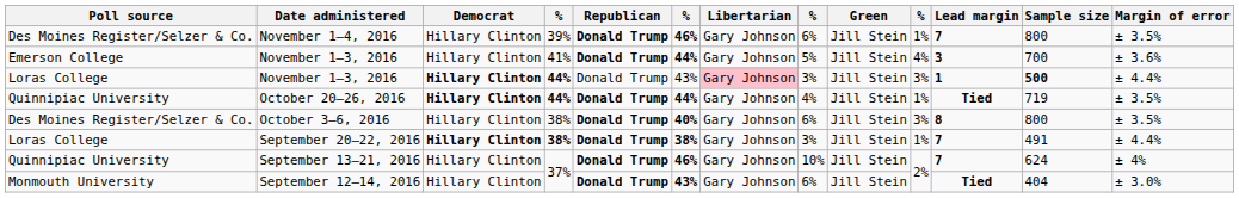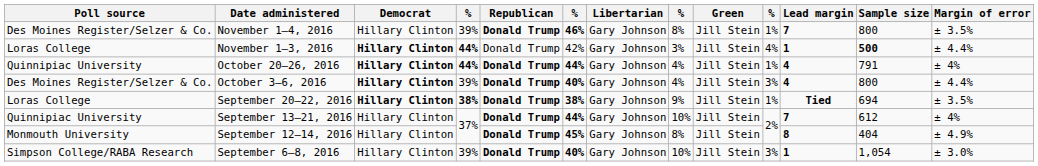November 1–4, 2016 | column 8: 6% -> 8%
- row: Emerson College | November 1–3, 2016 | Hillary Clinton | 41% | Donald Trump | 44% | Gary Johnson | 5% | Jill Stein | 4% | 3 | 700 | ± 3.6%
Loras College / November 1–3, 2016 | column 6: 43% -> 42%
Loras College / November 1–3, 2016 | Libertarian: pink background -> no background
Loras College / November 1–3, 2016 | column 10: 3% -> 4%
October 20–26, 2016 | Lead margin: Tied -> 4
October 20–26, 2016 | Sample size: 719 -> 791
October 20–26, 2016 | Margin of error: ± 3.5% -> ± 4%
October 3–6, 2016 | Democrat: normal -> bold
October 3–6, 2016 | column 4: 38% -> 39%
October 3–6, 2016 | column 8: 6% -> 4%
October 3–6, 2016 | Lead margin: 8 -> 4
October 3–6, 2016 | Margin of error: ± 3.5% -> ± 4.4%
September 20–22, 2016 | column 8: 3% -> 9%
September 20–22, 2016 | Lead margin: 7 -> Tied
September 20–22, 2016 | Sample size: 491 -> 694
September 20–22, 2016 | Margin of error: ± 4.4% -> ± 3.5%
September 13–21, 2016 | column 6: 46% -> 44%
September 13–21, 2016 | Sample size: 624 -> 612
September 12–14, 2016 | column 6: 43% -> 45%
September 12–14, 2016 | column 8: 6% -> 8%
September 12–14, 2016 | Lead margin: Tied -> 8
September 12–14, 2016 | Margin of error: ± 3.0% -> ± 4.9%
+ row: Simpson College/RABA Research | September 6–8, 2016 | Hillary Clinton | 39% | Donald Trump | 40% | Gary Johnson | 10% | Jill Stein | 3% | 1 | 1,054 | ± 3.0%
